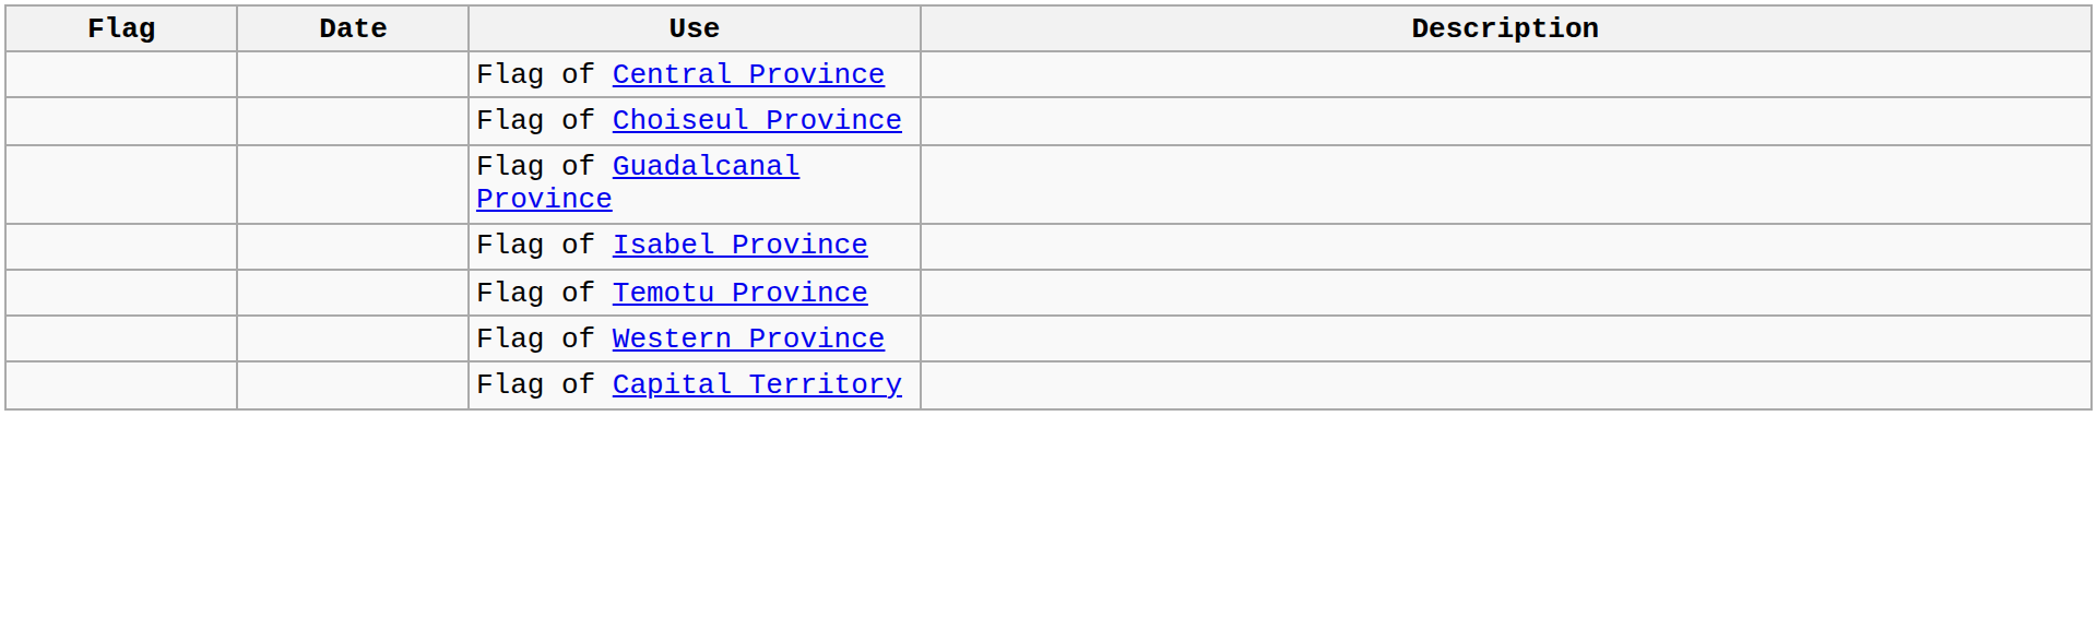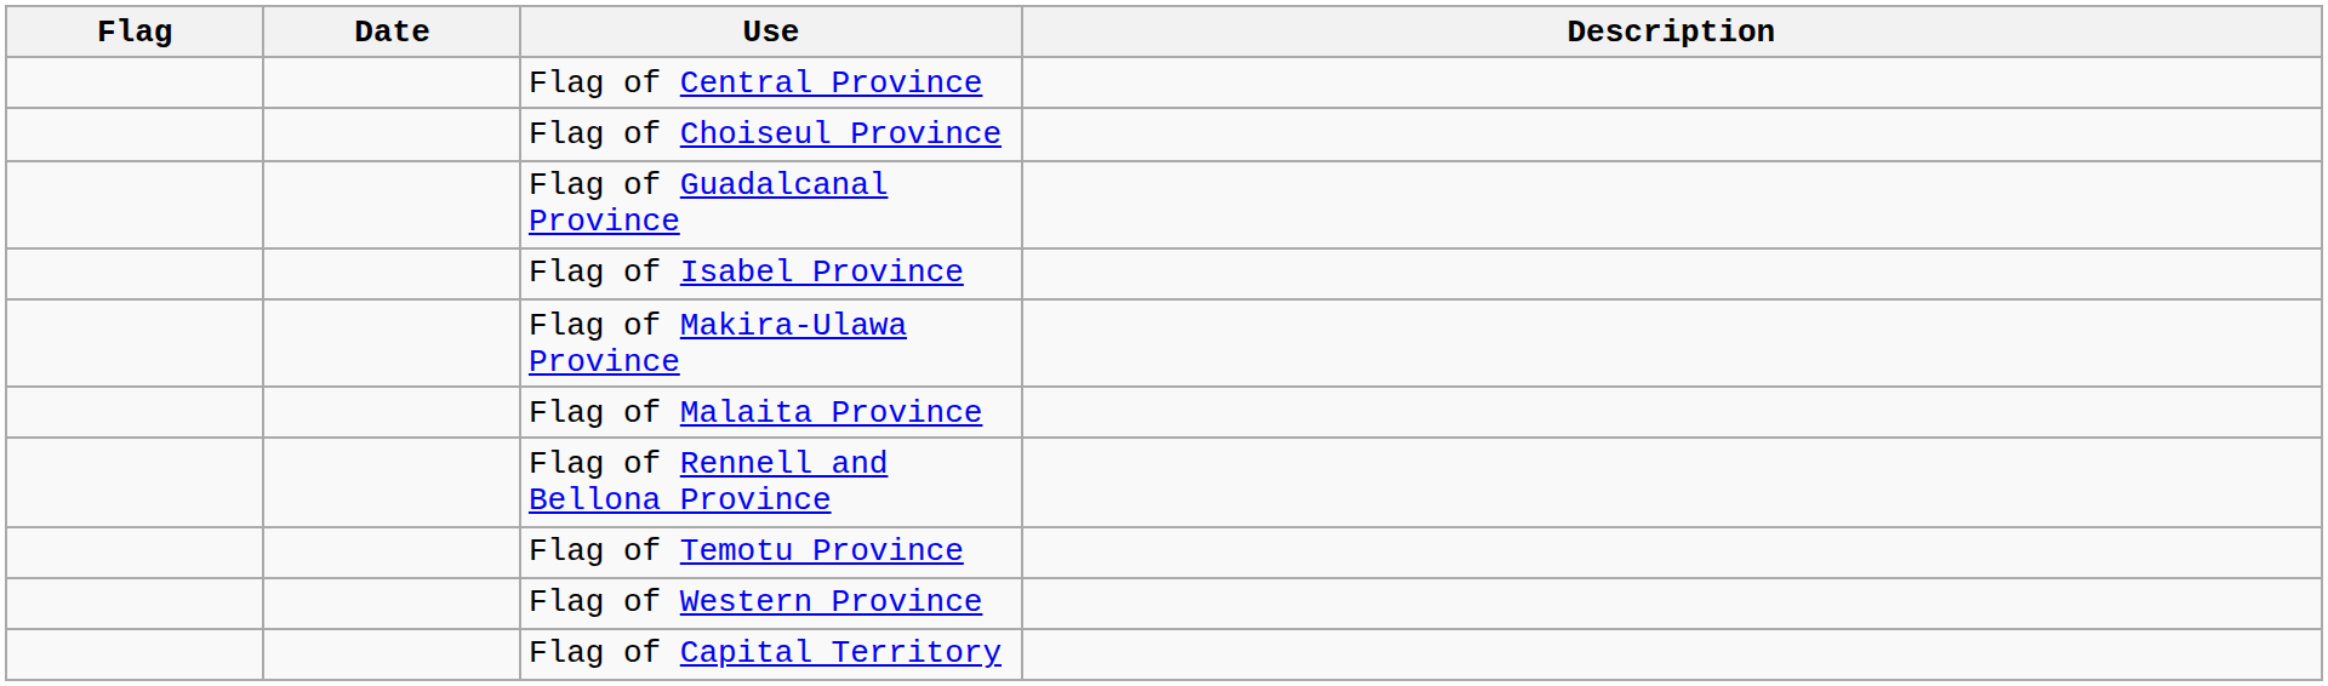+ row: Flag of Makira-Ulawa Province
+ row: Flag of Malaita Province
+ row: Flag of Rennell and Bellona Province
